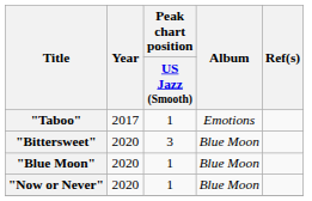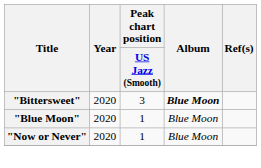- row: "Taboo" | 2017 | 1 | Emotions
"Bittersweet" | Album: normal -> bold
